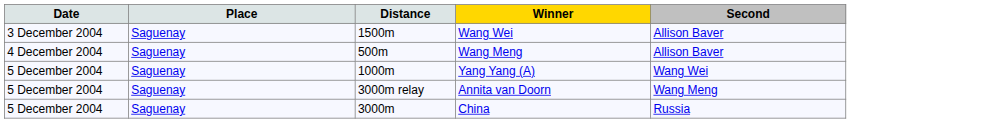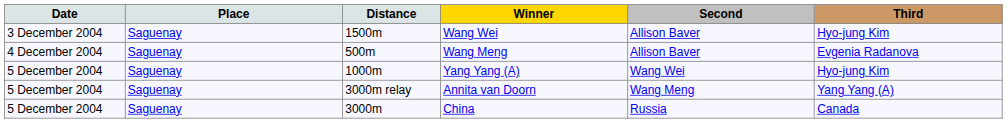+ column: Third | Hyo-jung Kim | Evgenia Radanova | Hyo-jung Kim | Yang Yang (A) | Canada
